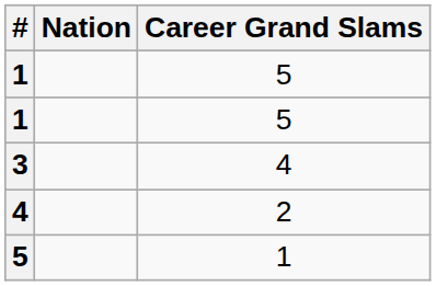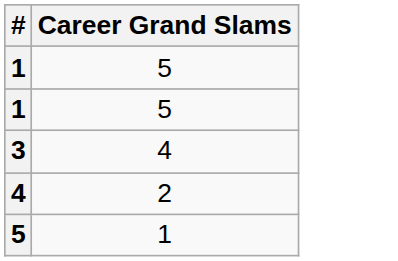- column: Nation
